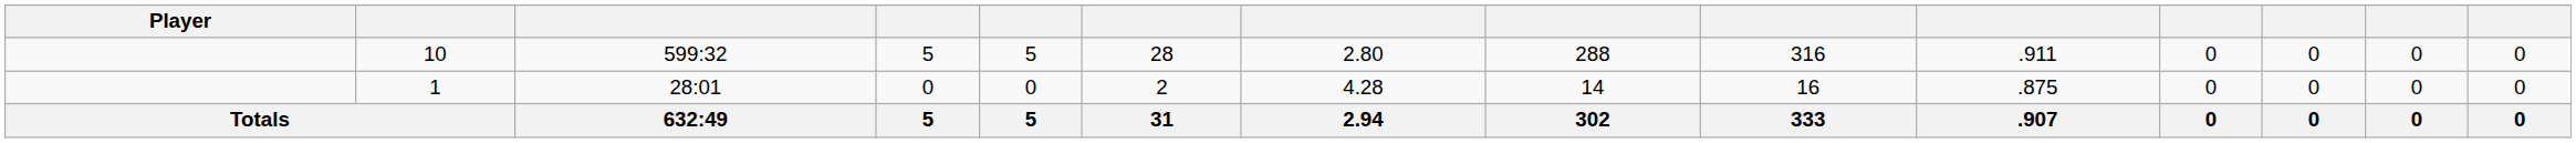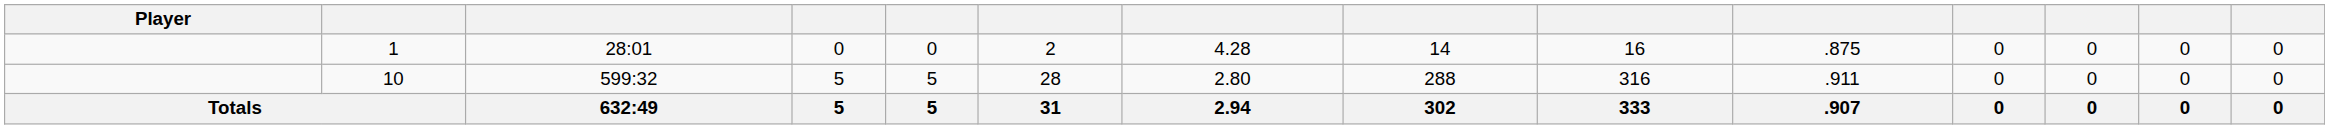rows swapped: 10 <-> 1
